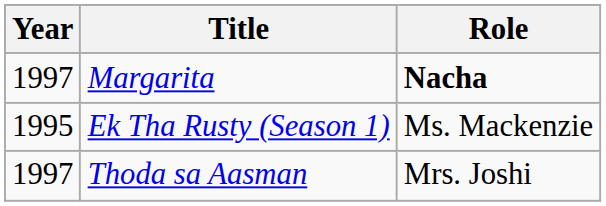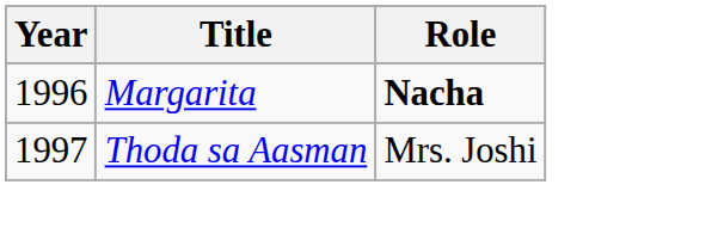Margarita | Year: 1997 -> 1996
- row: 1995 | Ek Tha Rusty (Season 1) | Ms. Mackenzie
